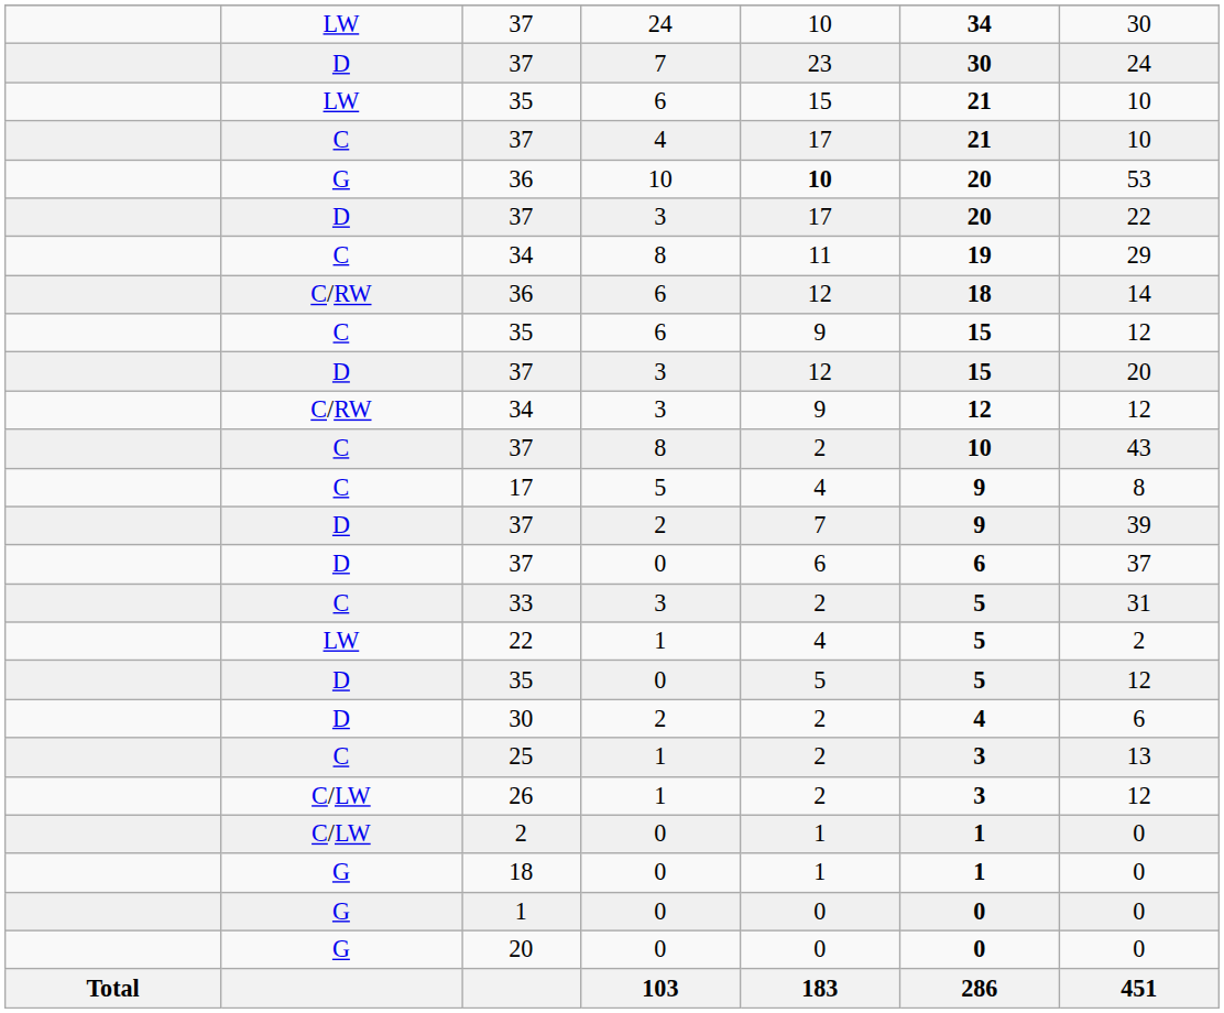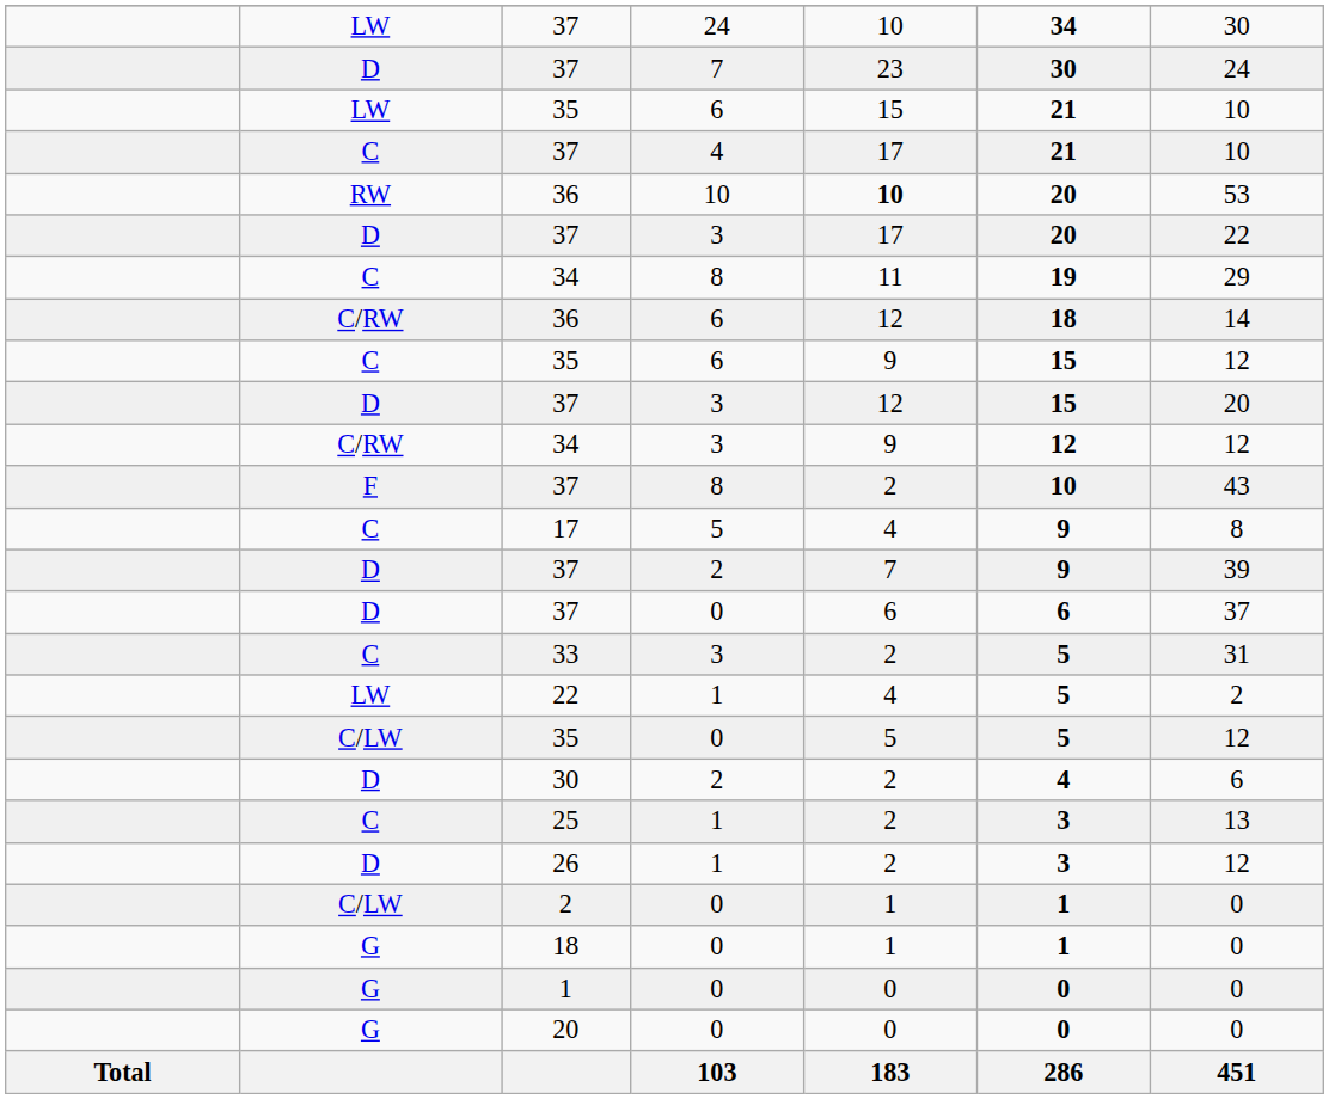36 / 10 | column 2: G -> RW
37 / 8 | column 2: C -> F
35 / 0 | column 2: D -> C/LW
26 | column 2: C/LW -> D
